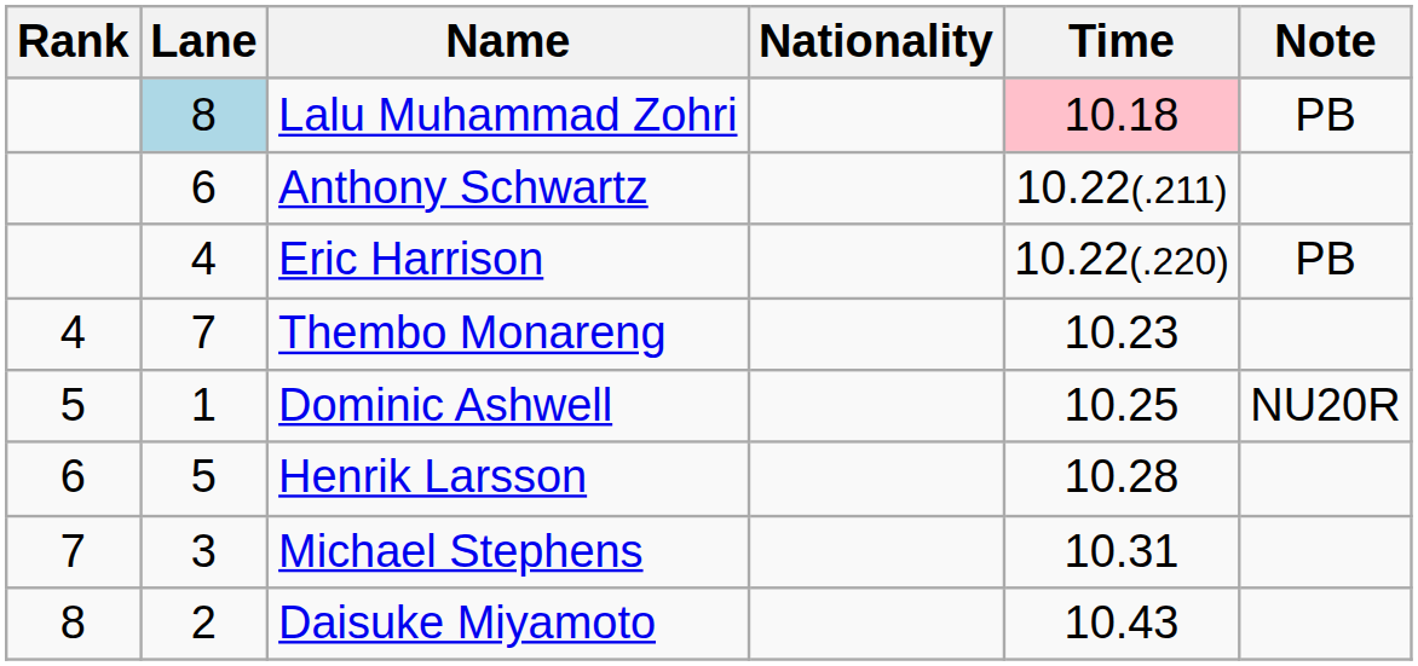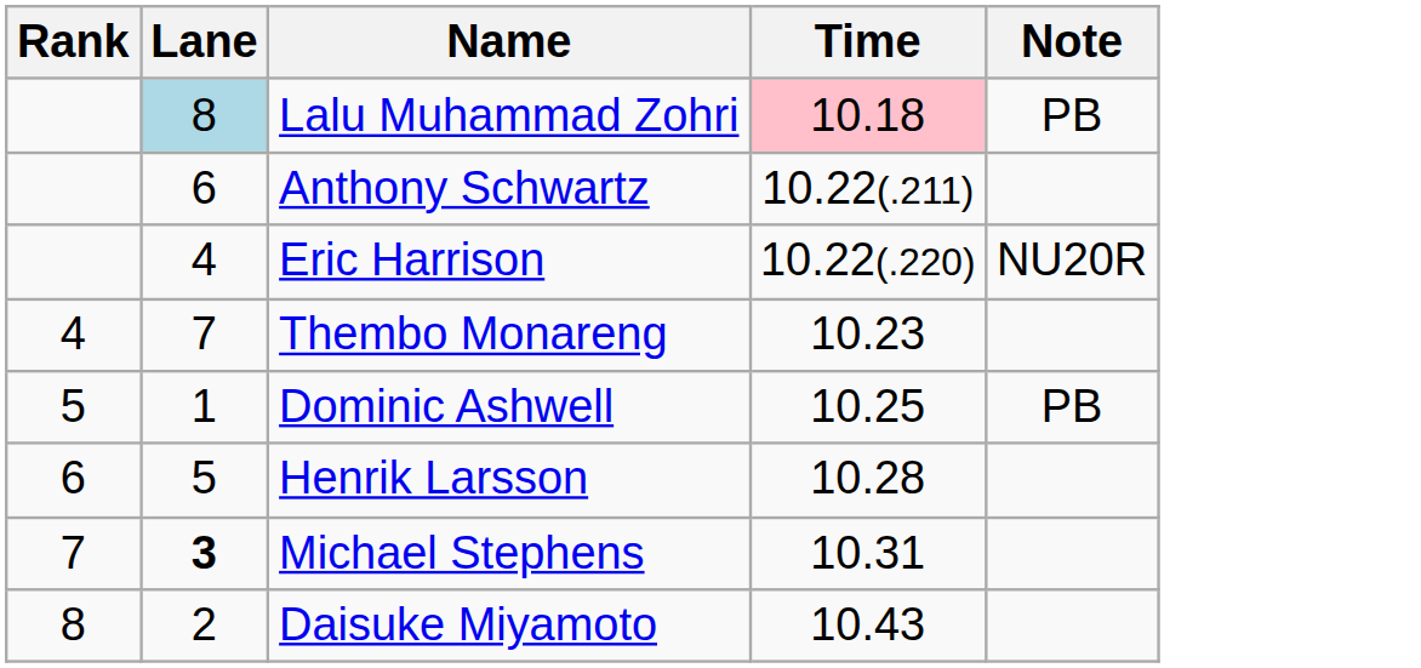- column: Nationality
Eric Harrison | Note: PB -> NU20R
Dominic Ashwell | Note: NU20R -> PB
Michael Stephens | Lane: normal -> bold
